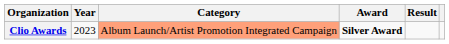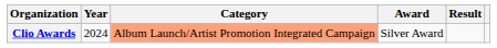Clio Awards | Year: 2023 -> 2024
Clio Awards | Award: bold -> normal
